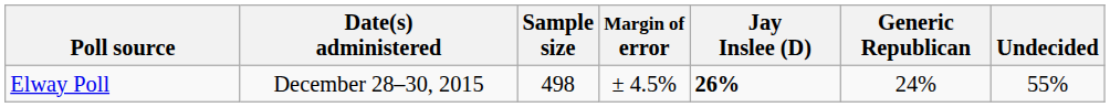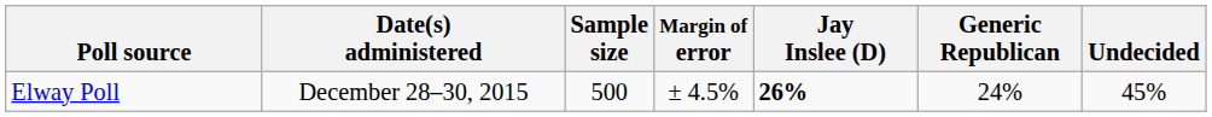Elway Poll | Sample size: 498 -> 500
Elway Poll | Undecided: 55% -> 45%
